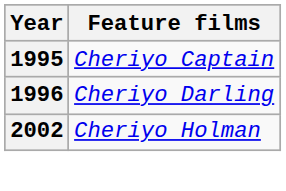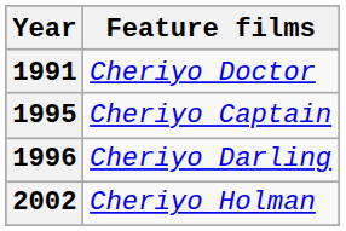+ row: 1991 | Cheriyo Doctor
